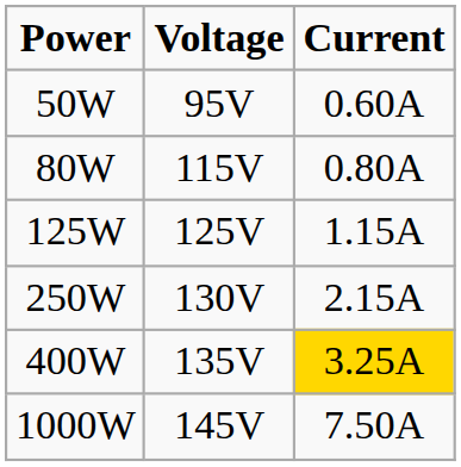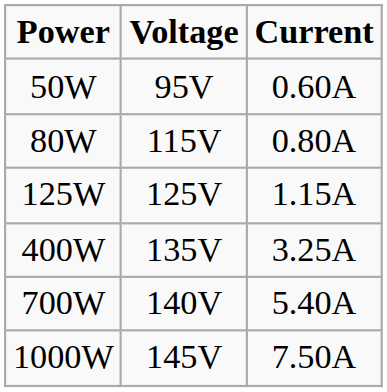- row: 250W | 130V | 2.15A
400W | Current: gold background -> no background
+ row: 700W | 140V | 5.40A
